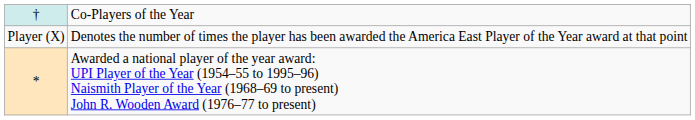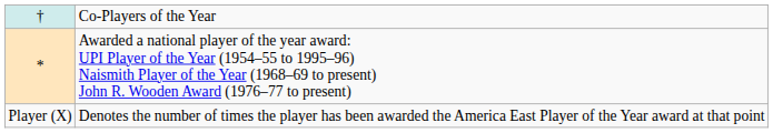rows swapped: * <-> Player (X)
